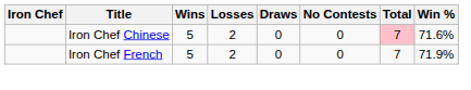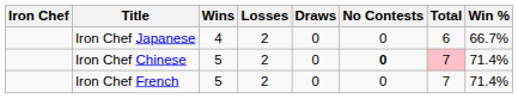+ row: Iron Chef Japanese | 4 | 2 | 0 | 0 | 6 | 66.7%
Iron Chef Chinese | No Contests: normal -> bold
Iron Chef Chinese | Win %: 71.6% -> 71.4%
Iron Chef French | Win %: 71.9% -> 71.4%
